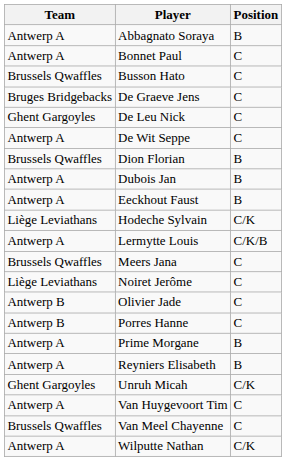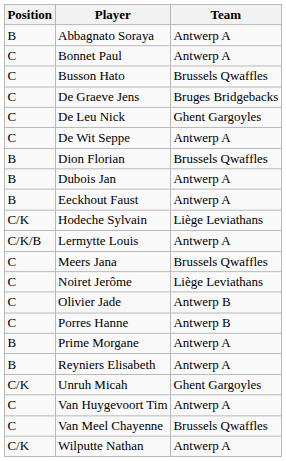columns swapped: Position <-> Team
